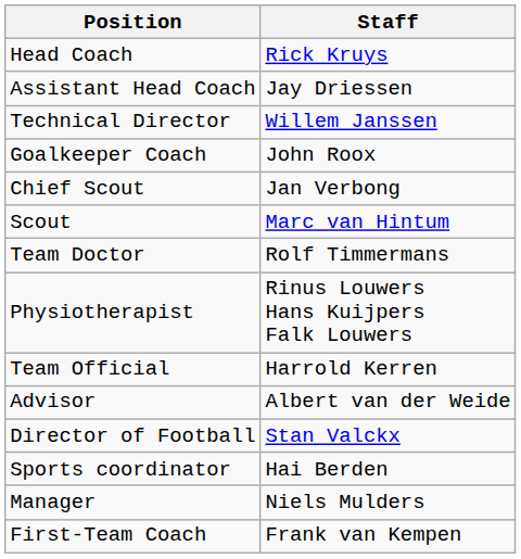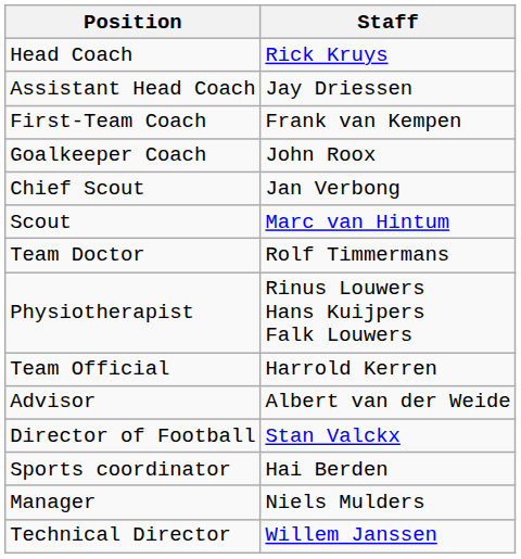rows swapped: First-Team Coach <-> Technical Director
